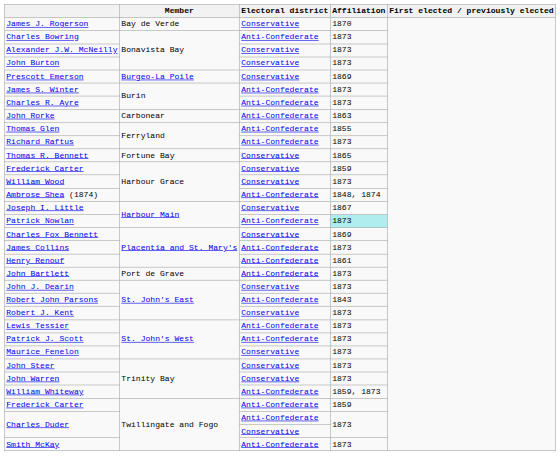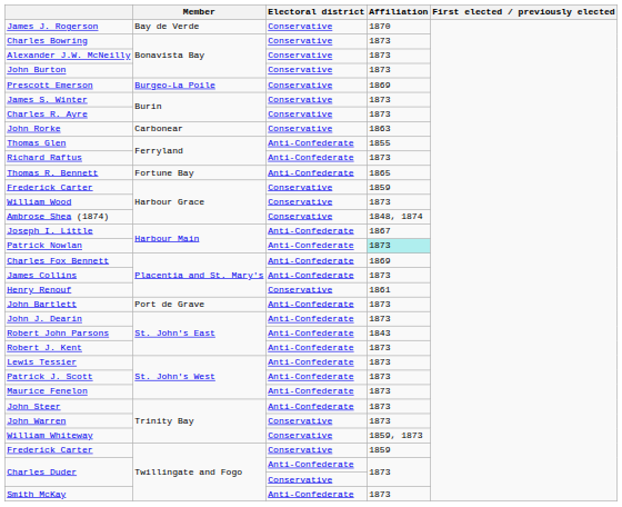Charles Bowring | Electoral district: Anti-Confederate -> Conservative
James S. Winter | Electoral district: Anti-Confederate -> Conservative
Charles R. Ayre | Electoral district: Anti-Confederate -> Conservative
John Rorke | Electoral district: Anti-Confederate -> Conservative
Thomas R. Bennett | Electoral district: Conservative -> Anti-Confederate
Ambrose Shea (1874) | Electoral district: Anti-Confederate -> Conservative
Joseph I. Little | Electoral district: Conservative -> Anti-Confederate
Charles Fox Bennett | Electoral district: Conservative -> Anti-Confederate
Henry Renouf | Electoral district: Anti-Confederate -> Conservative
John J. Dearin | Electoral district: Conservative -> Anti-Confederate
Robert J. Kent | Electoral district: Conservative -> Anti-Confederate
Maurice Fenelon | Electoral district: Conservative -> Anti-Confederate
John Steer | Electoral district: Conservative -> Anti-Confederate
William Whiteway | Electoral district: Anti-Confederate -> Conservative
Frederick Carter / Twillingate and Fogo | Electoral district: Anti-Confederate -> Conservative
